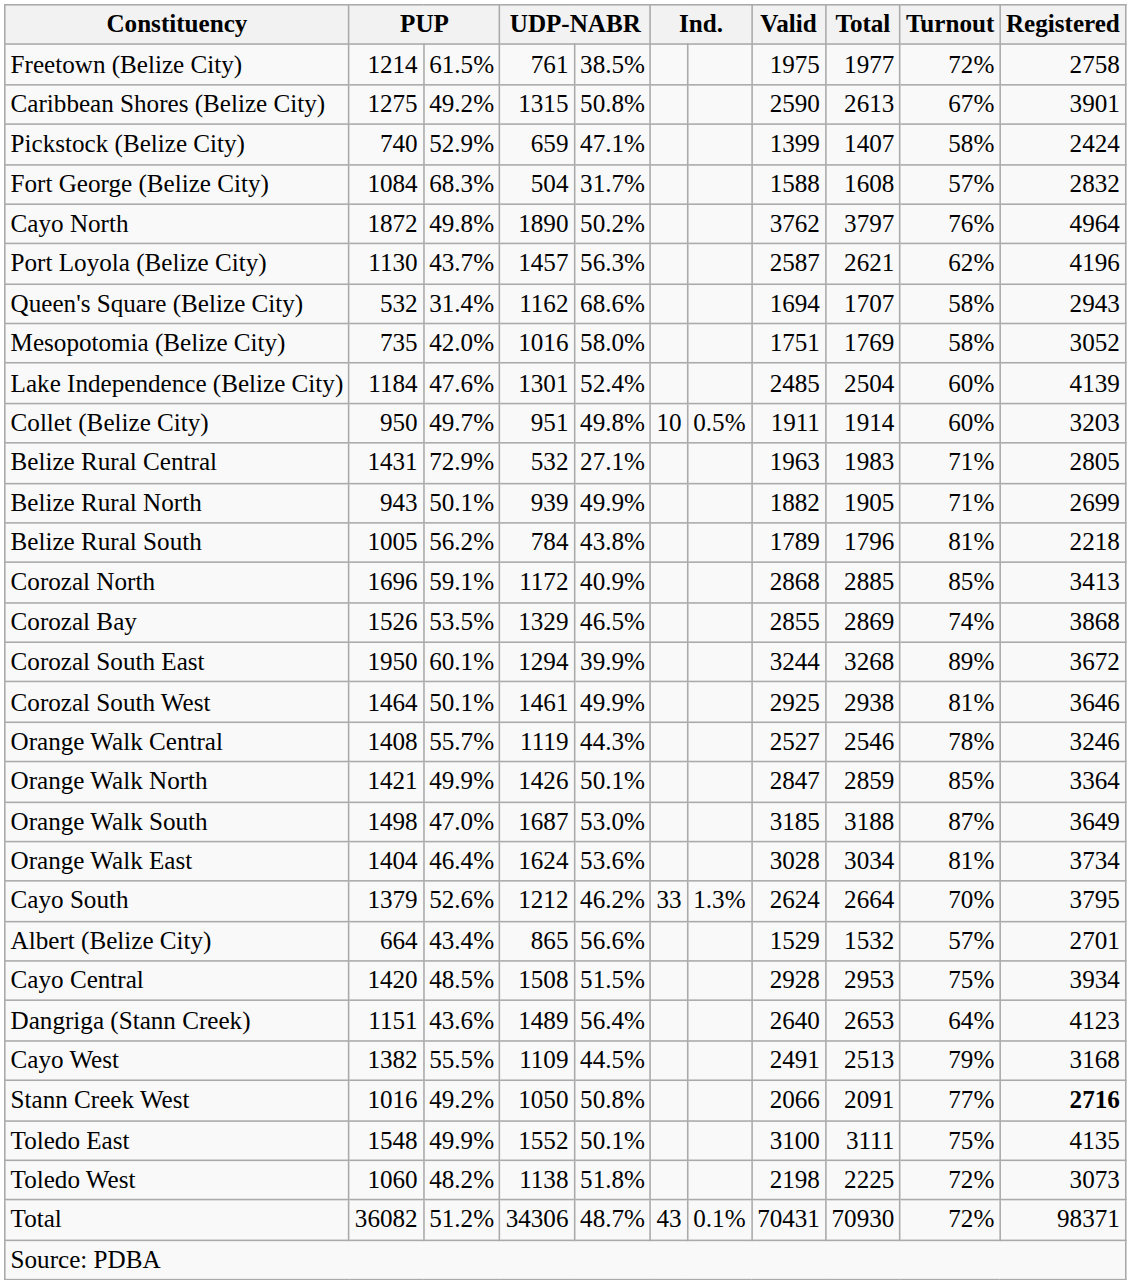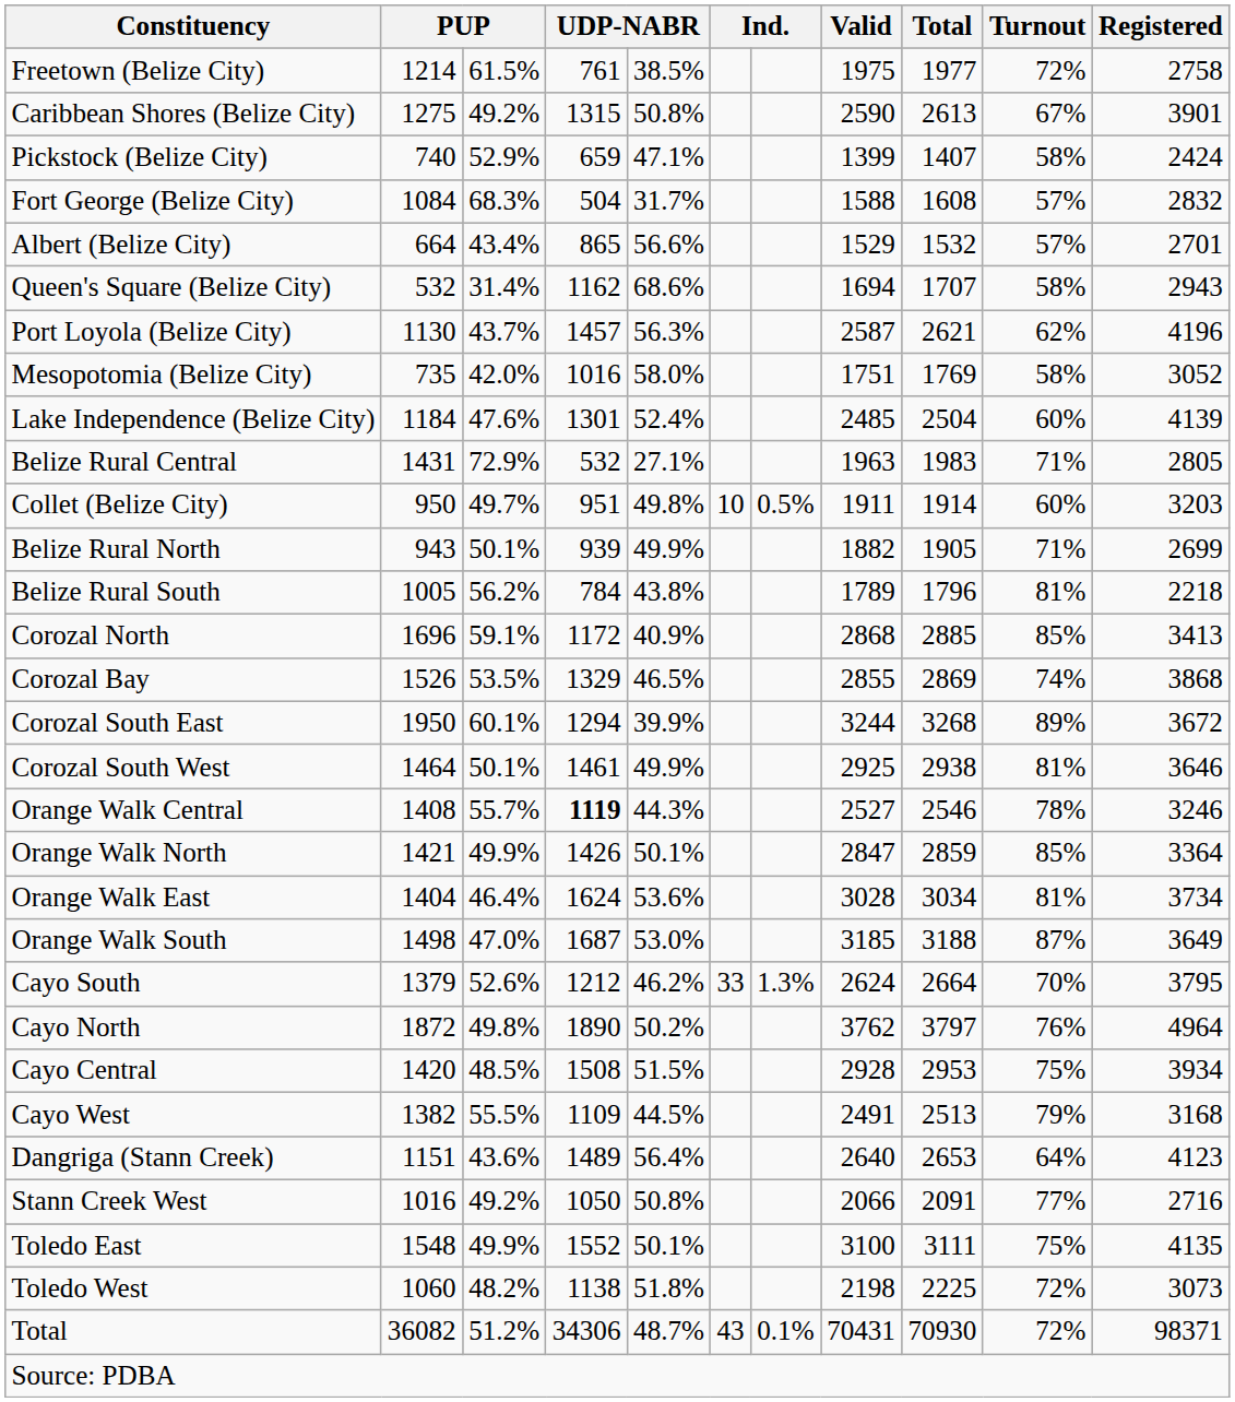rows swapped: Albert (Belize City) <-> Cayo North
rows swapped: Port Loyola (Belize City) <-> Queen's Square (Belize City)
rows swapped: Collet (Belize City) <-> Belize Rural Central
Orange Walk Central | column 4: normal -> bold
rows swapped: Orange Walk South <-> Orange Walk East
rows swapped: Cayo West <-> Dangriga (Stann Creek)
Stann Creek West | Registered: bold -> normal
